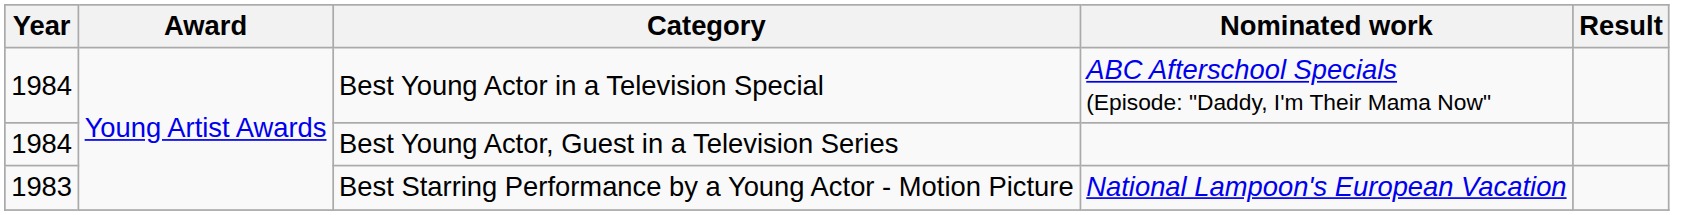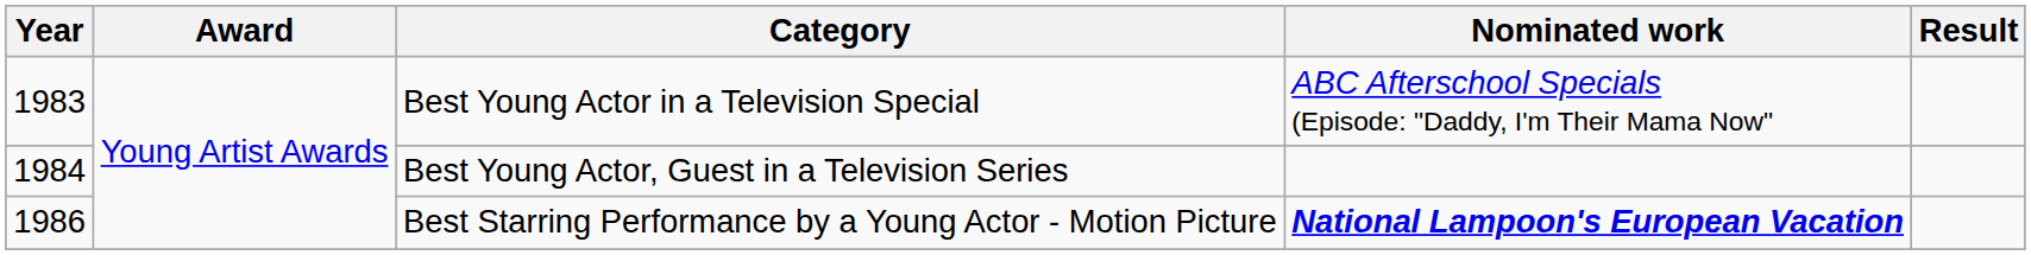Best Young Actor in a Television Special | Year: 1984 -> 1983
Best Starring Performance by a Young Actor - Motion Picture | Year: 1983 -> 1986
Best Starring Performance by a Young Actor - Motion Picture | Nominated work: normal -> bold
